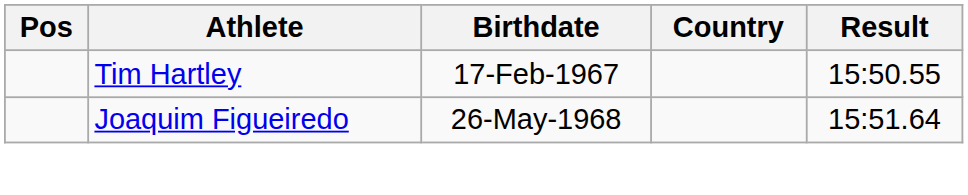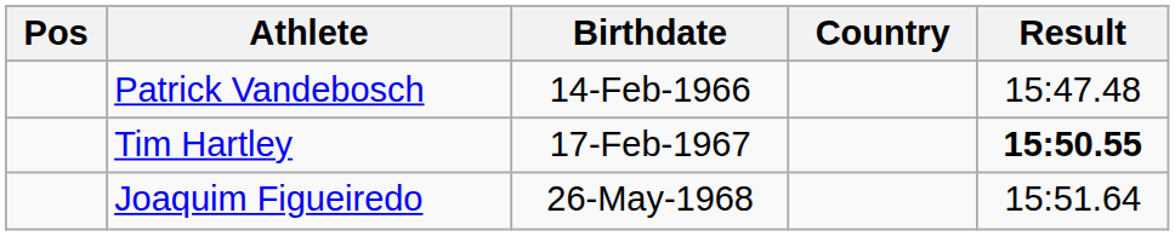+ row: Patrick Vandebosch | 14-Feb-1966 | 15:47.48
Tim Hartley | Result: normal -> bold
